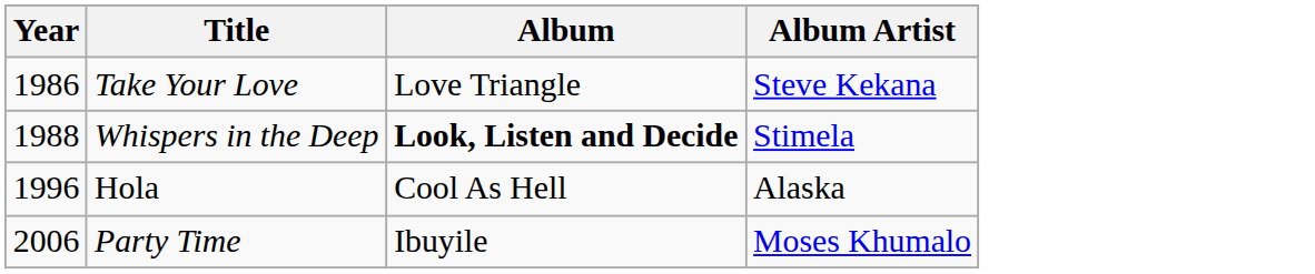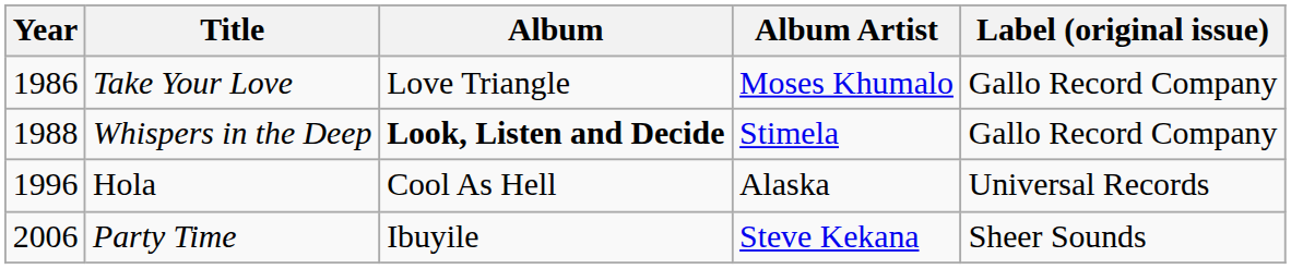+ column: Label (original issue) | Gallo Record Company | Gallo Record Company | Universal Records | Sheer Sounds
Take Your Love | Album Artist: Steve Kekana -> Moses Khumalo
Party Time | Album Artist: Moses Khumalo -> Steve Kekana
